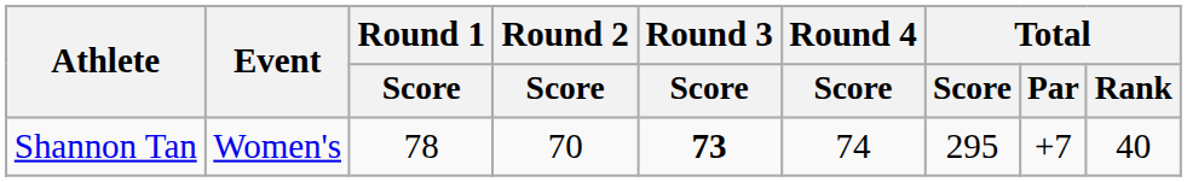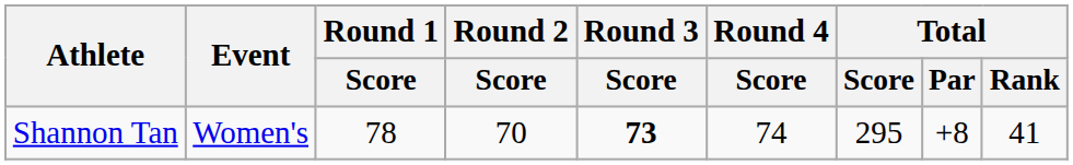Shannon Tan | Total / Par: +7 -> +8
Shannon Tan | Total / Rank: 40 -> 41
